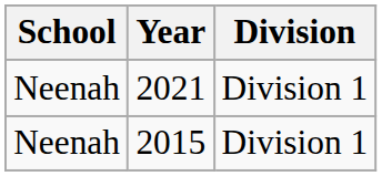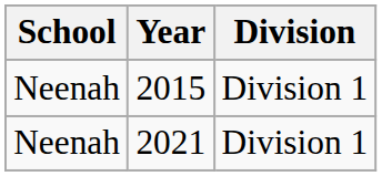rows swapped: 2015 <-> 2021
